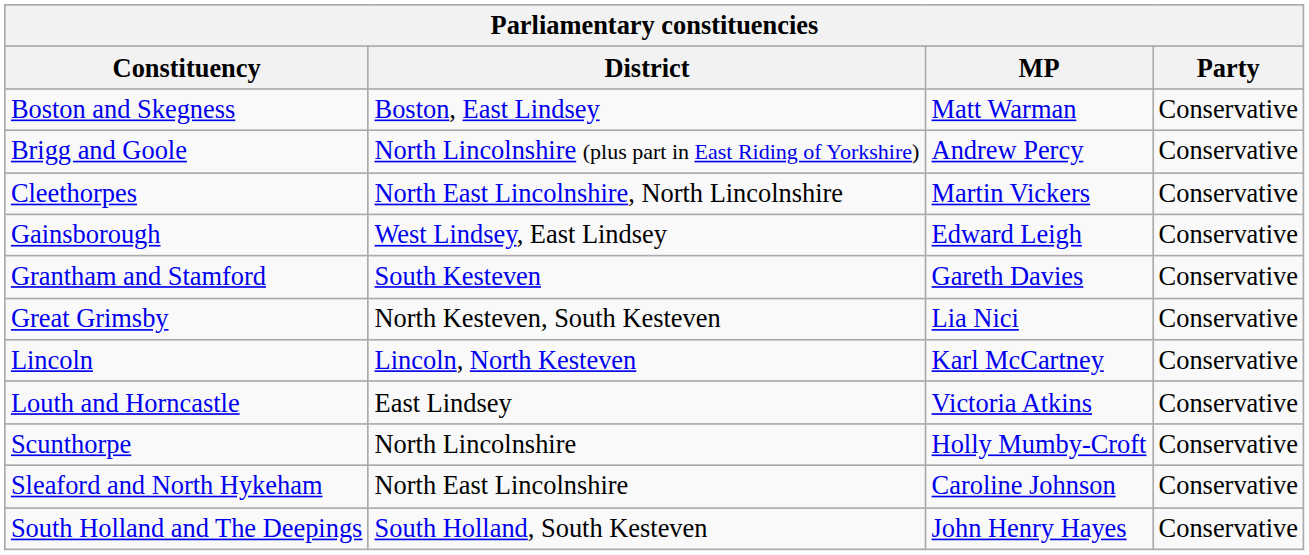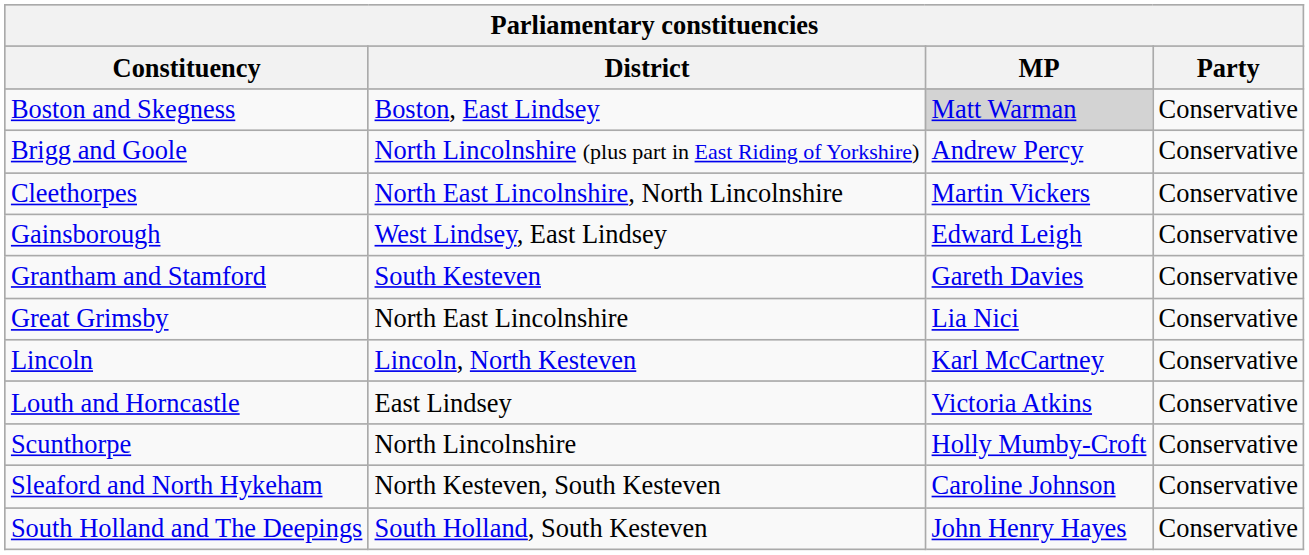Boston and Skegness | MP: no background -> lightgrey background
Great Grimsby | District: North Kesteven, South Kesteven -> North East Lincolnshire
Sleaford and North Hykeham | District: North East Lincolnshire -> North Kesteven, South Kesteven
